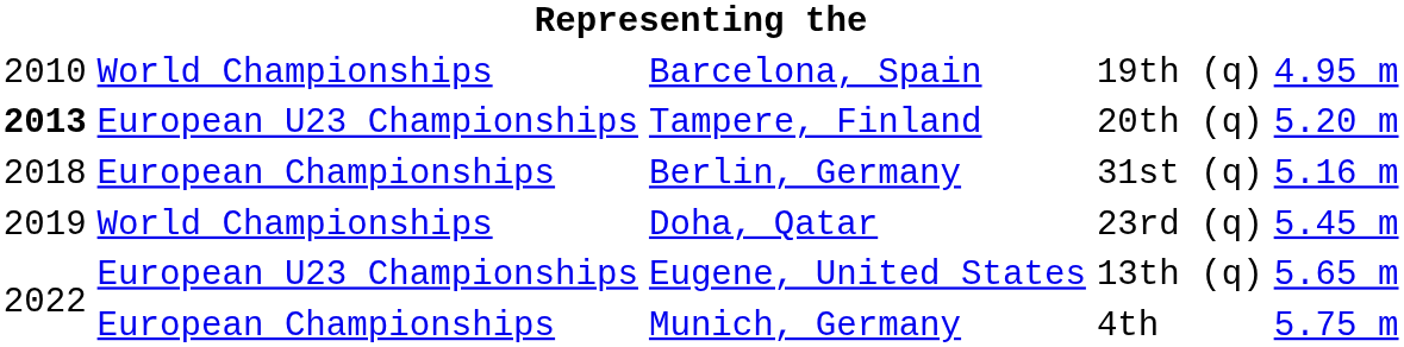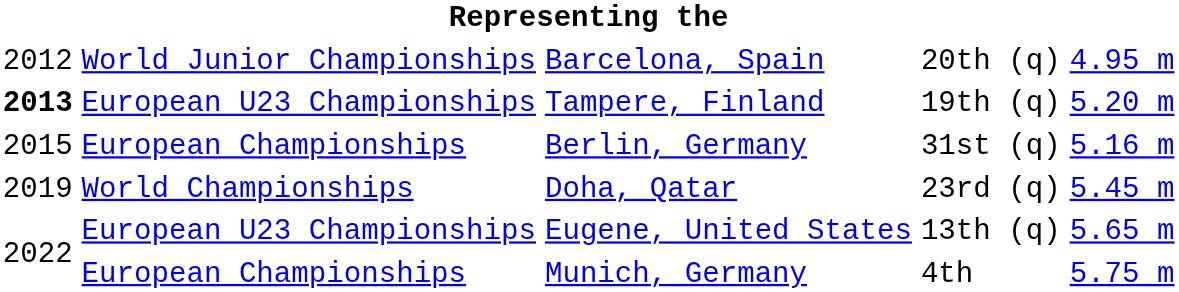Barcelona, Spain | column 1: 2010 -> 2012
Barcelona, Spain | column 2: World Championships -> World Junior Championships
Barcelona, Spain | column 4: 19th (q) -> 20th (q)
Tampere, Finland | column 4: 20th (q) -> 19th (q)
Berlin, Germany | column 1: 2018 -> 2015
